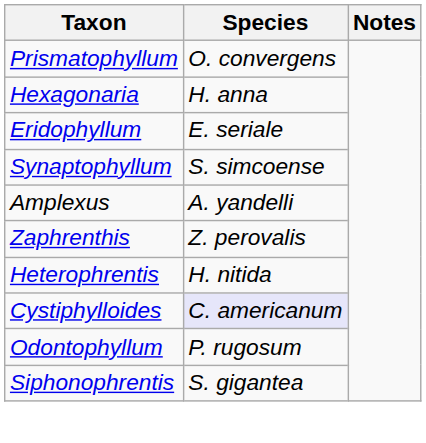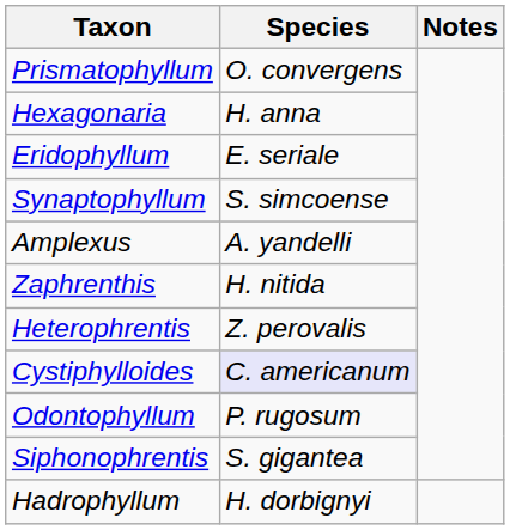Zaphrenthis | Species: Z. perovalis -> H. nitida
Heterophrentis | Species: H. nitida -> Z. perovalis
+ row: Hadrophyllum | H. dorbignyi
